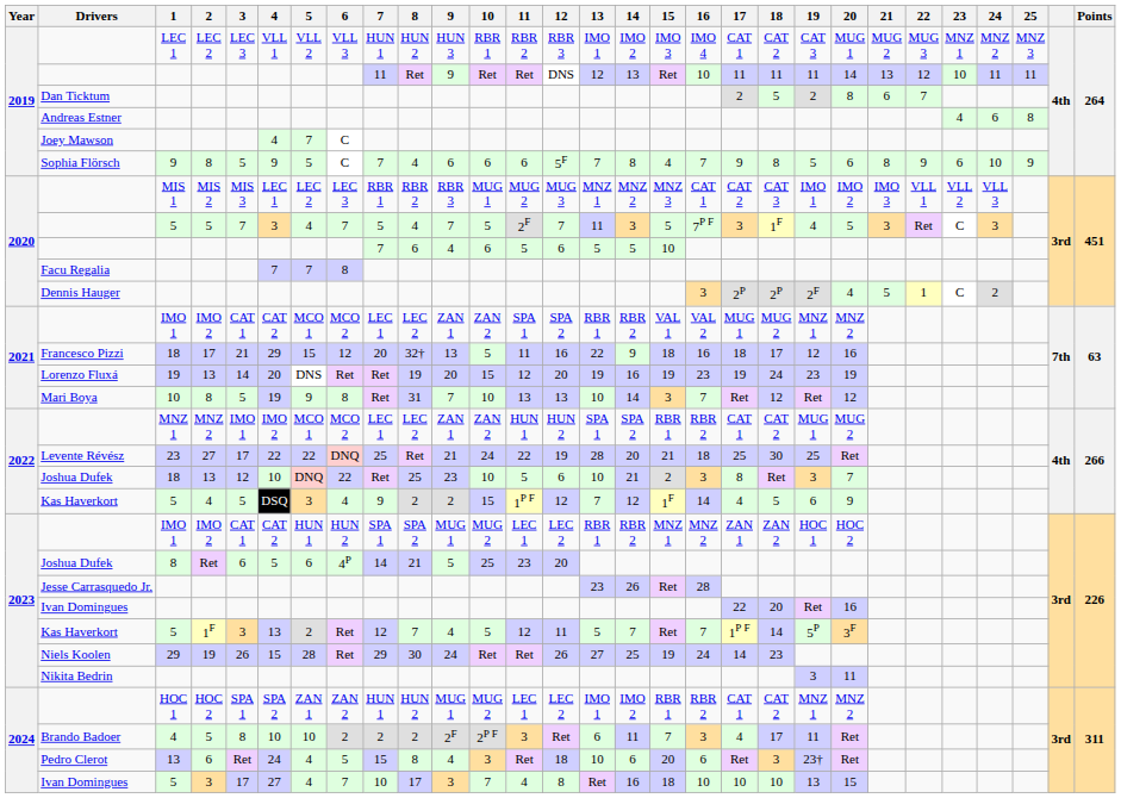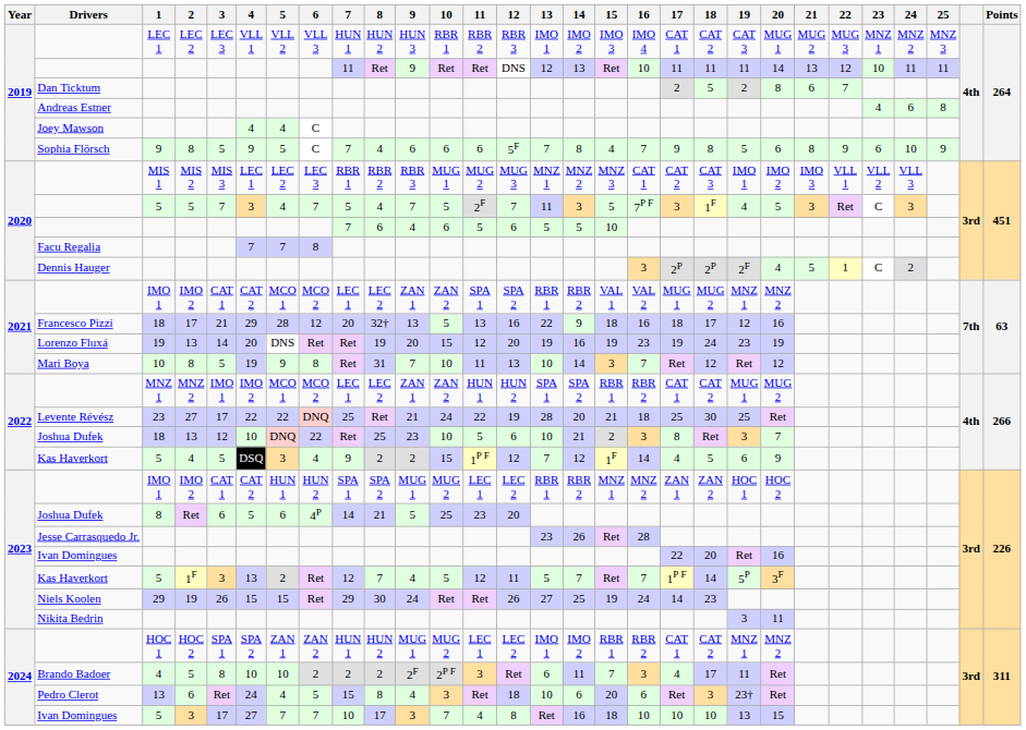Joey Mawson | 5: 7 -> 4
Francesco Pizzi | 5: 15 -> 28
Francesco Pizzi | 11: 11 -> 13
Mari Boya | 11: 13 -> 11
Niels Koolen | 5: 28 -> 15
Ivan Domingues / 3 | 5: 4 -> 7
